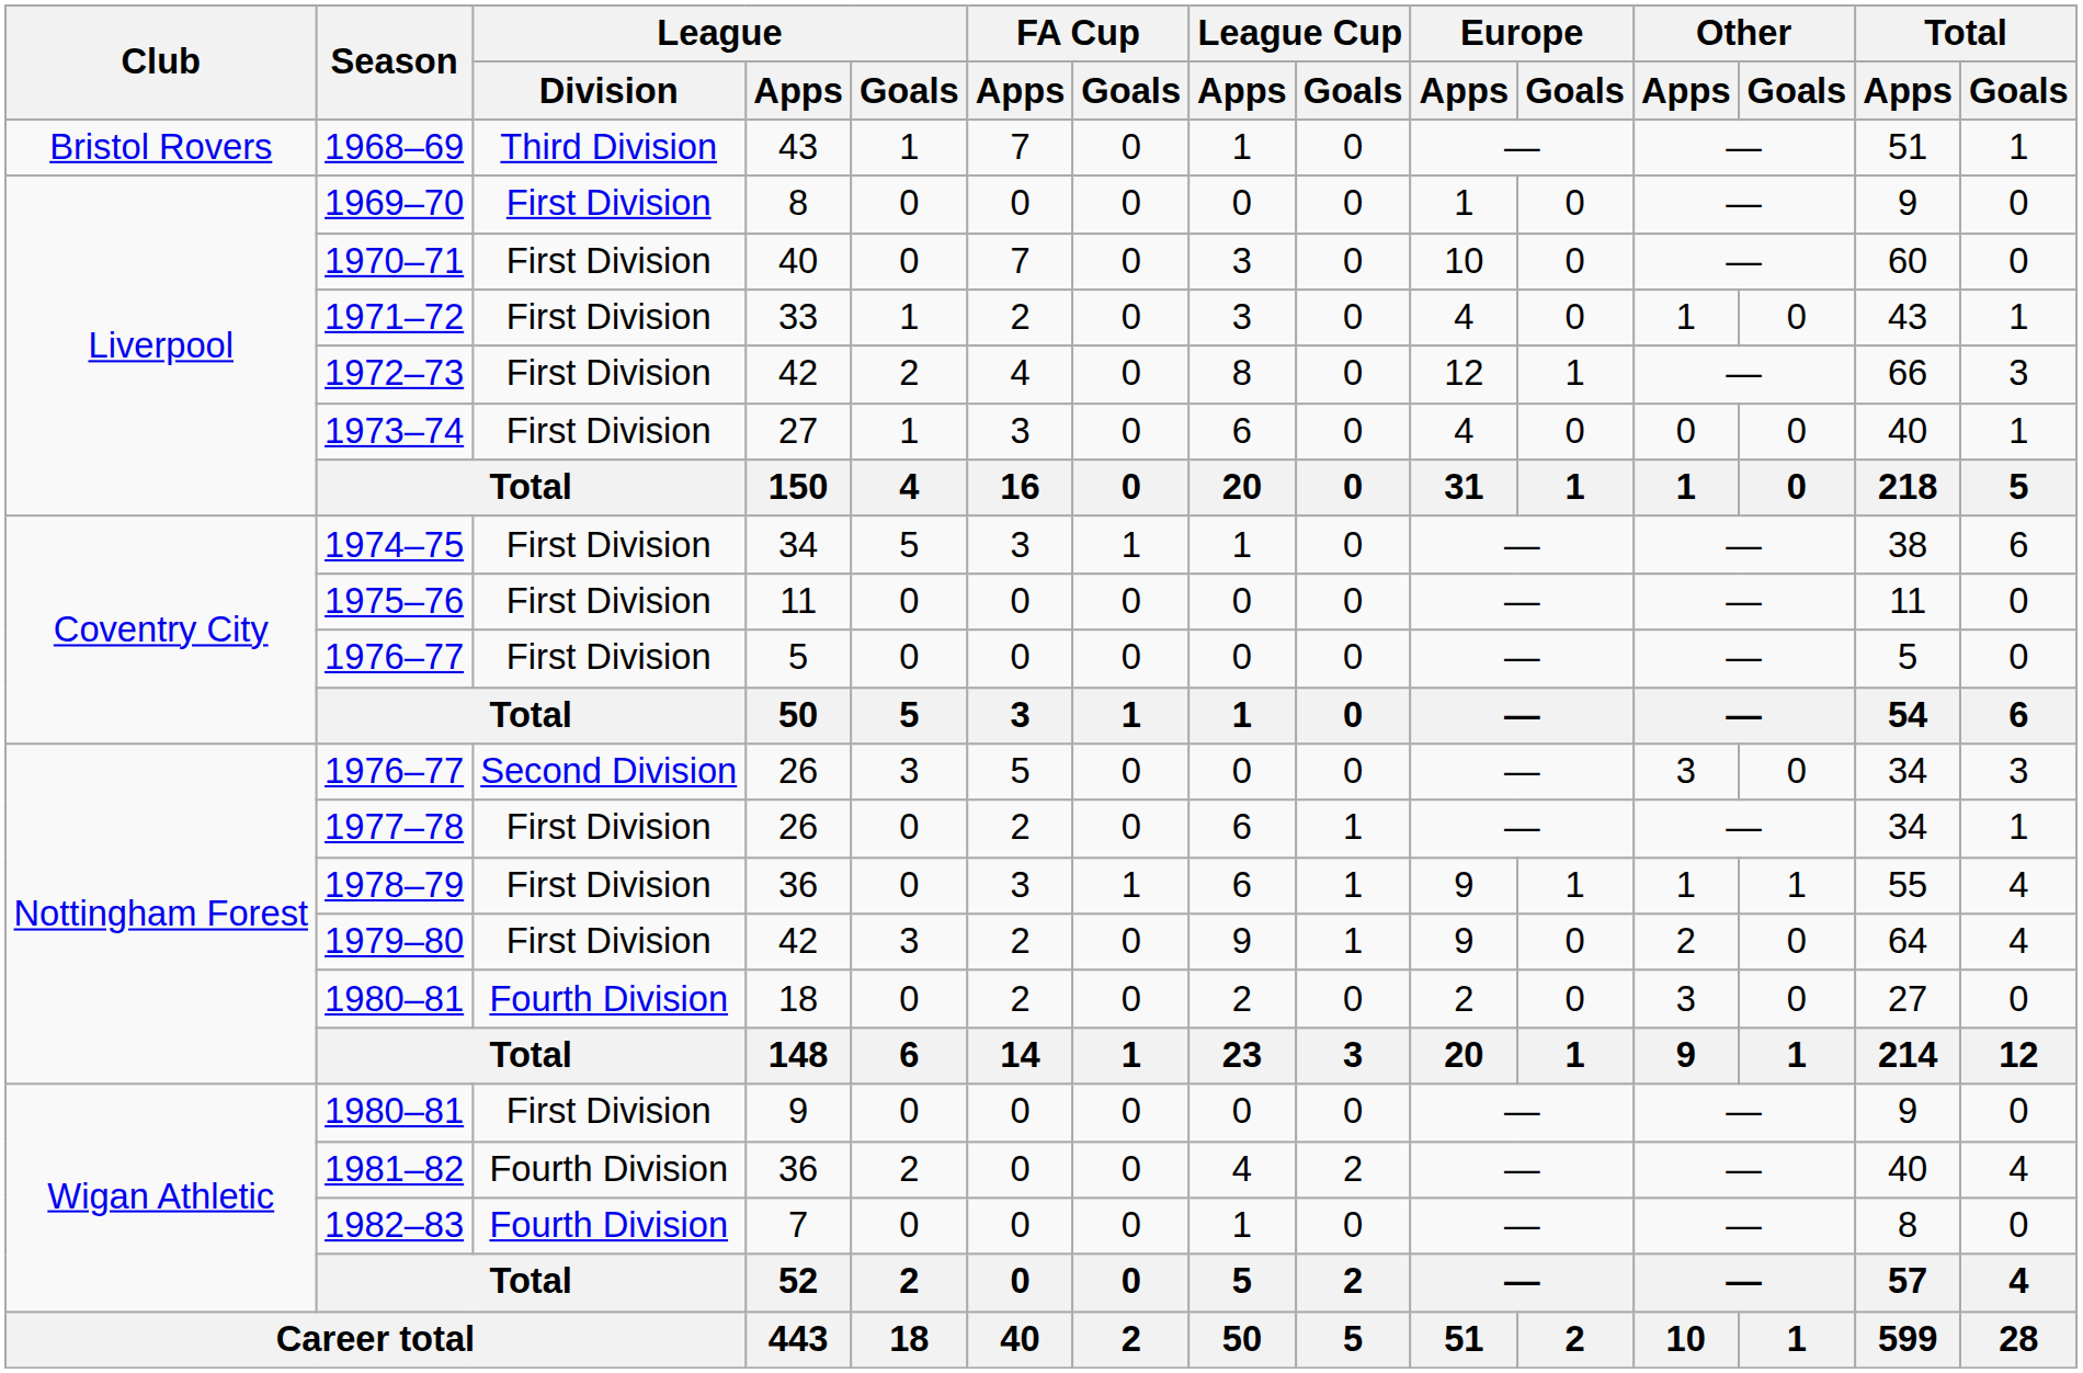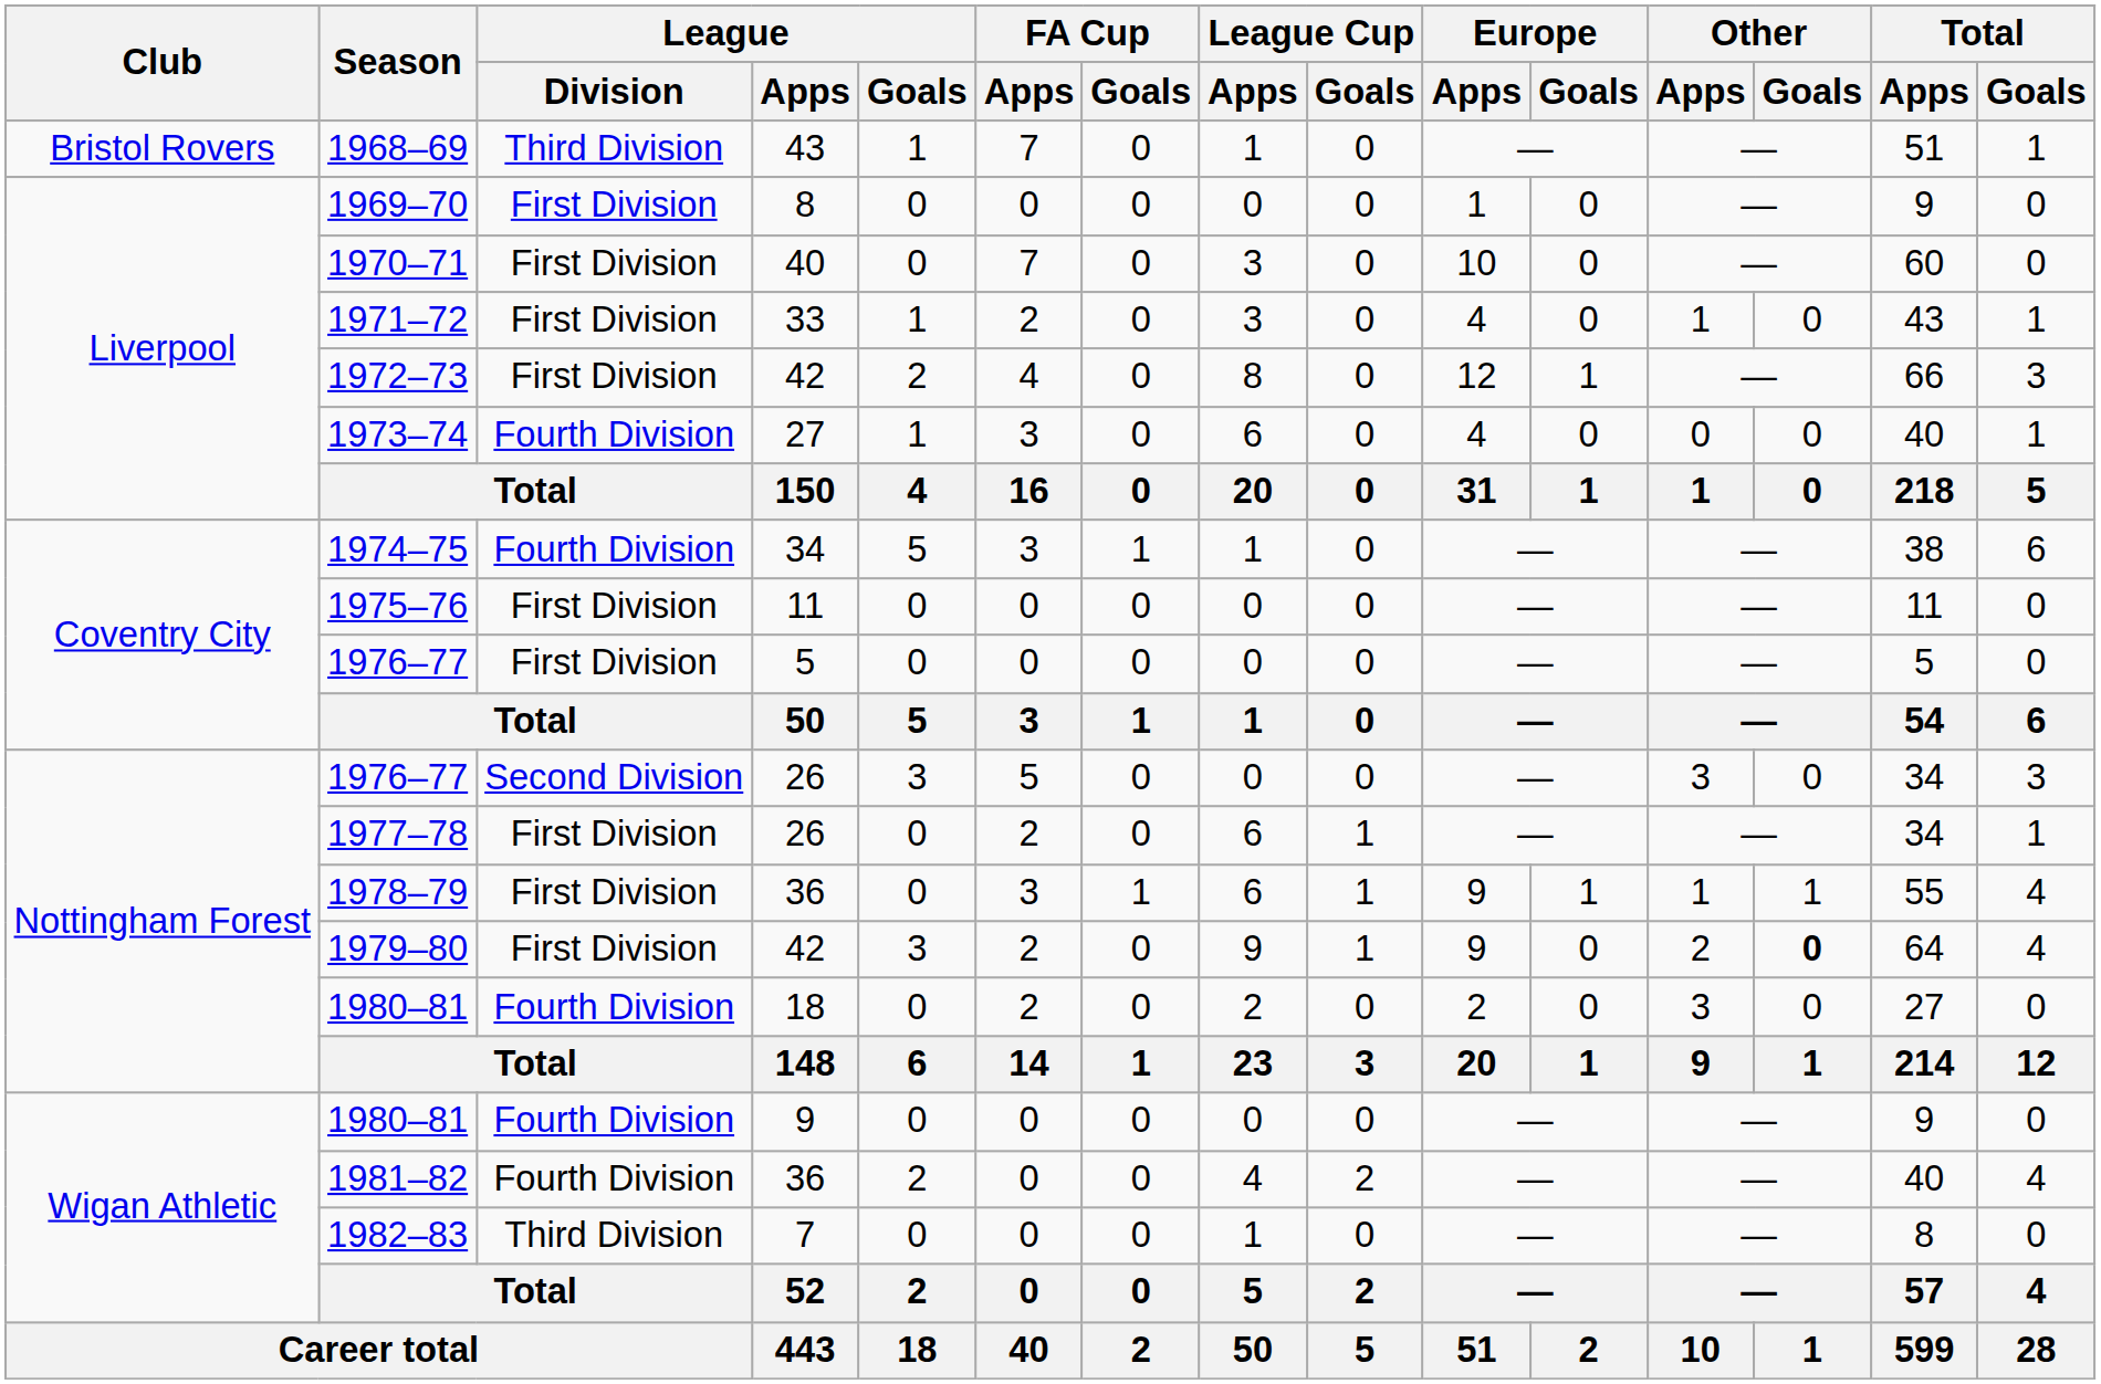1973–74 | League / Division: First Division -> Fourth Division
1974–75 | League / Division: First Division -> Fourth Division
1979–80 | Other / Goals: normal -> bold
1980–81 / 9 | League / Division: First Division -> Fourth Division
1982–83 | League / Division: Fourth Division -> Third Division
